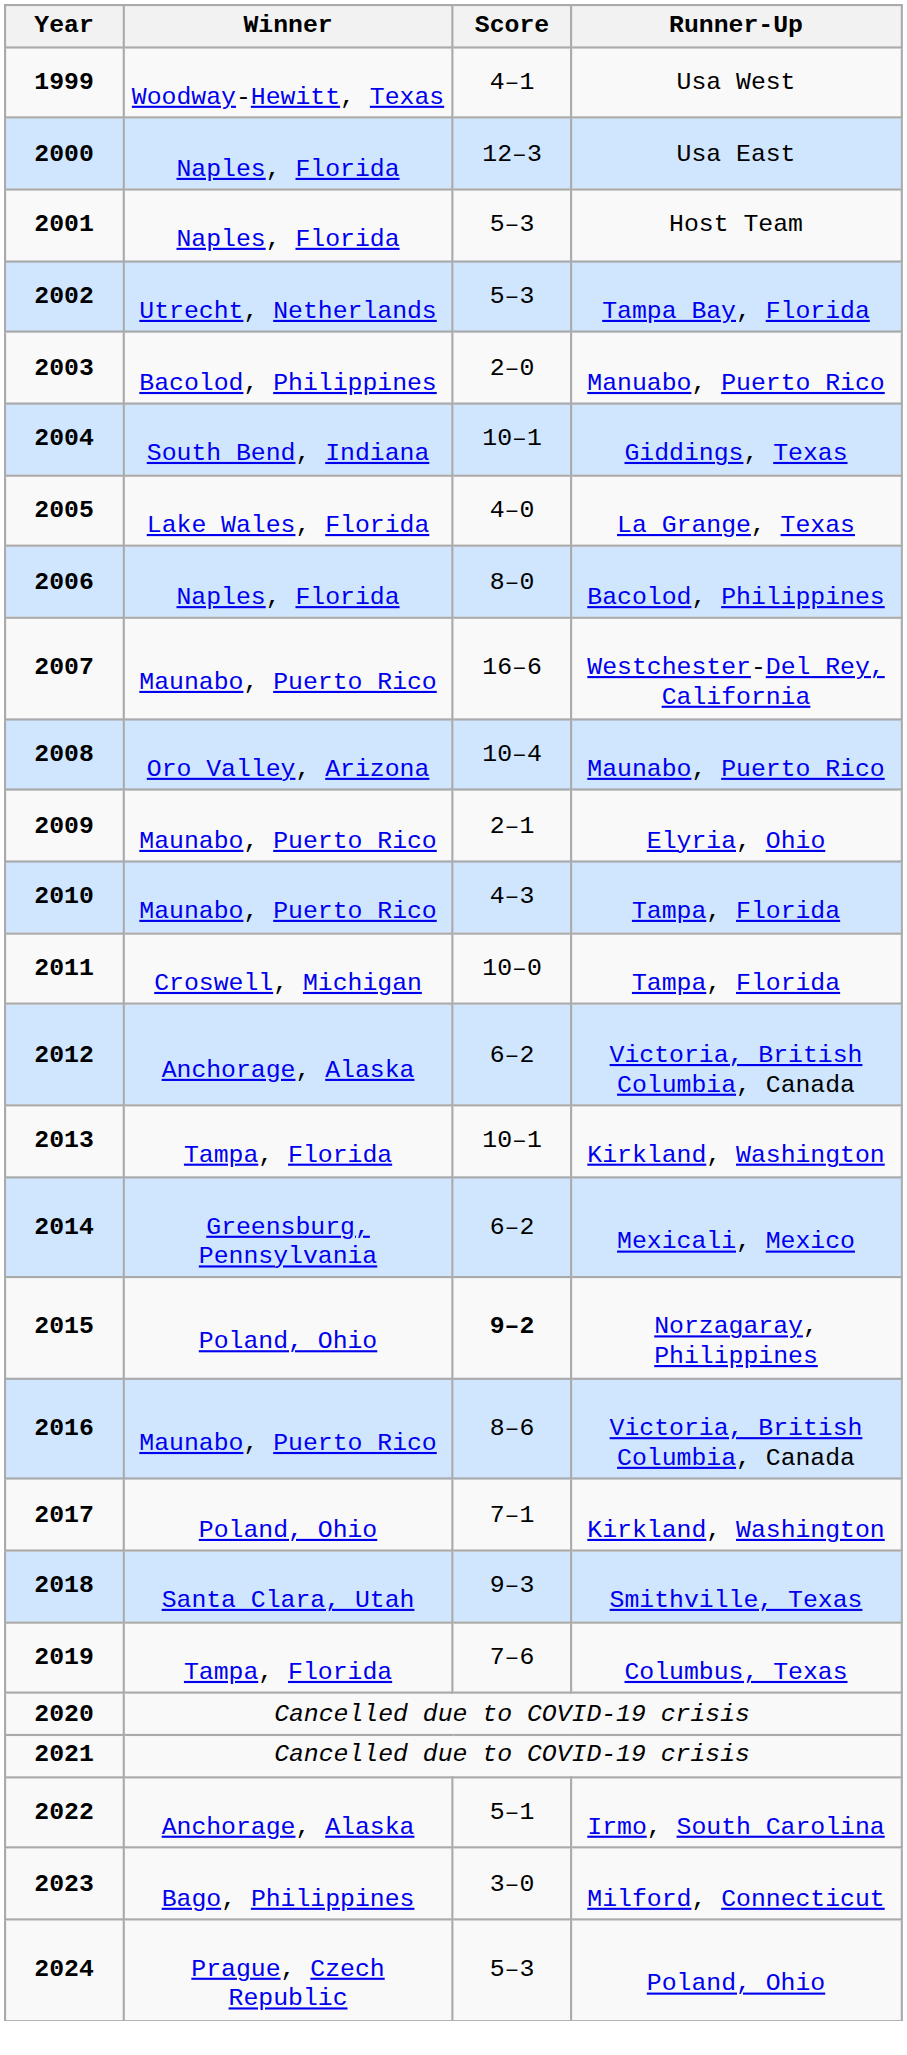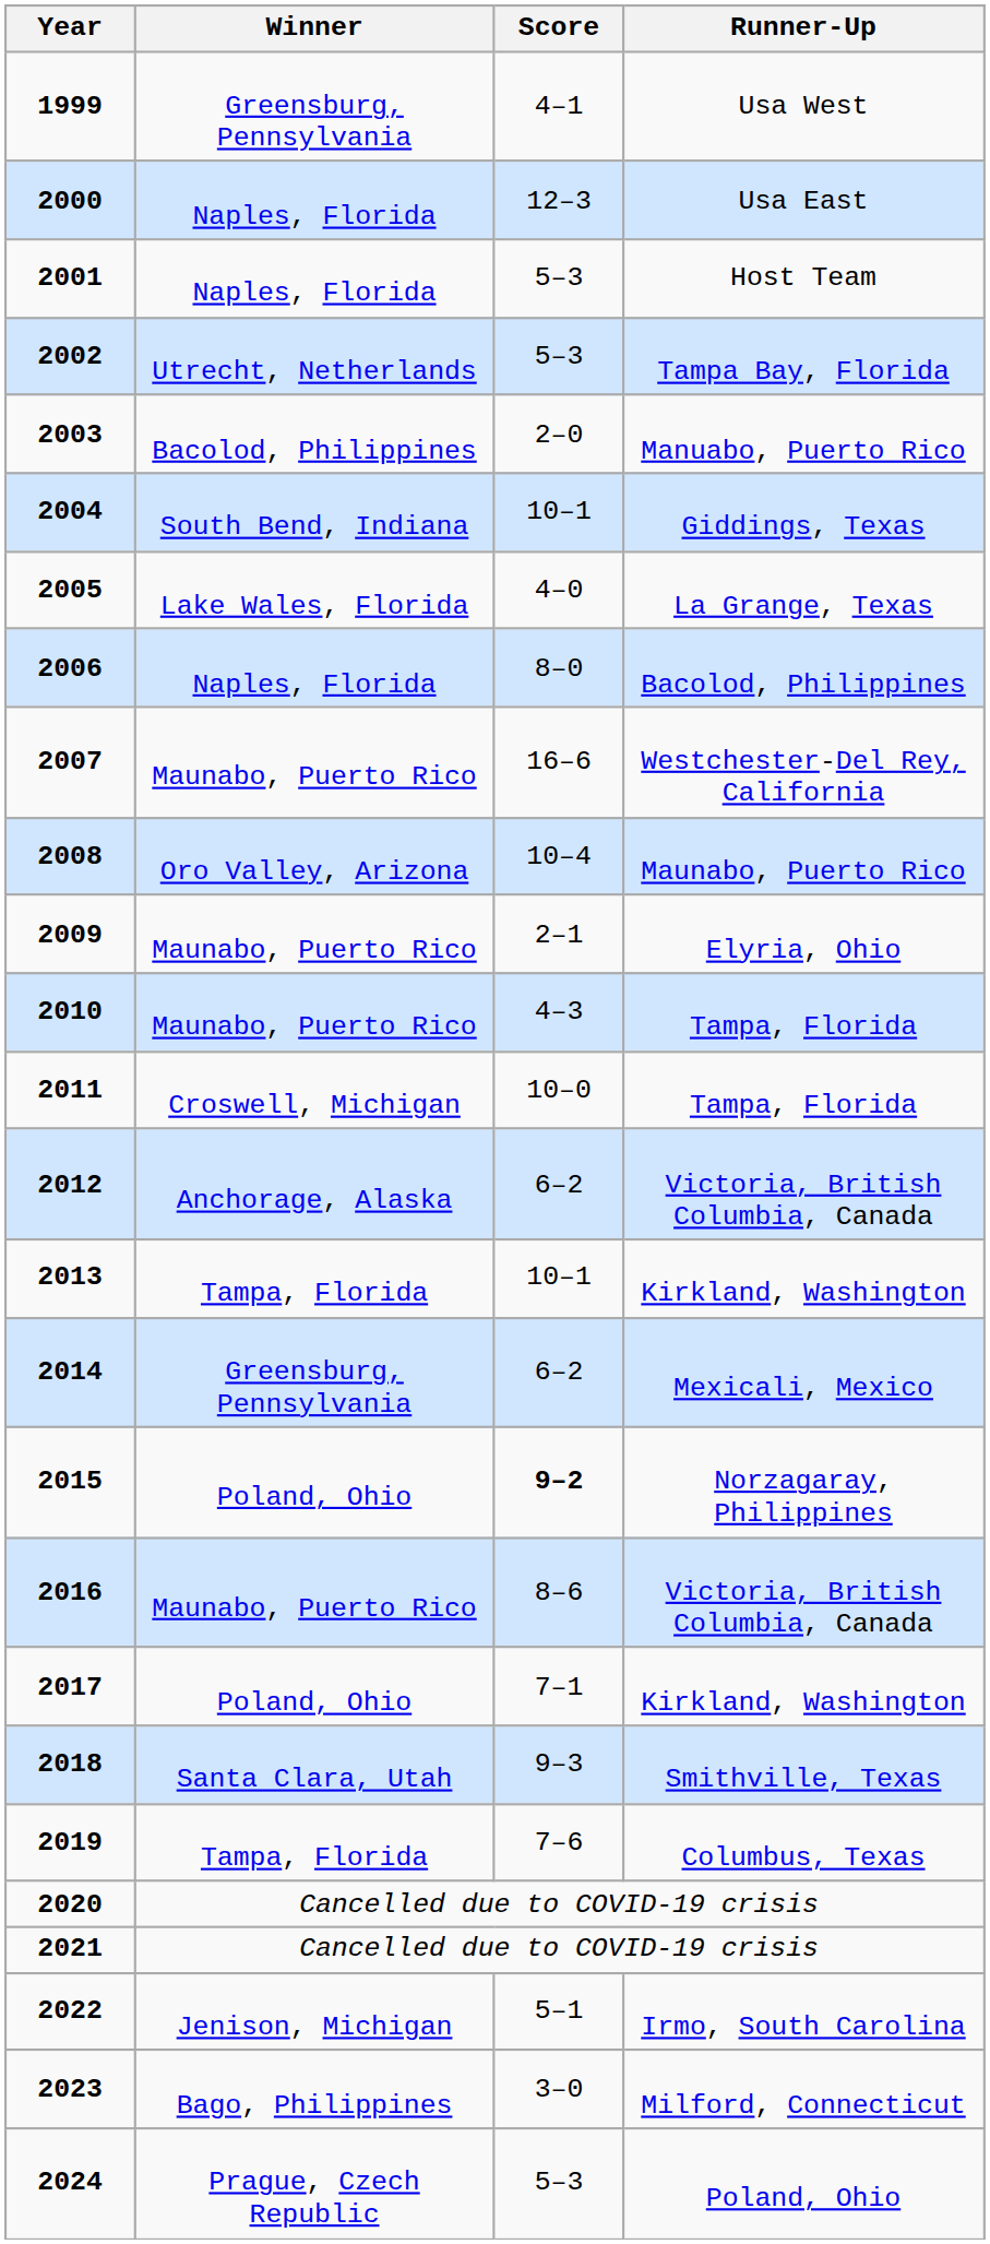1999 | Winner: Woodway-Hewitt, Texas -> Greensburg, Pennsylvania
2022 | Winner: Anchorage, Alaska -> Jenison, Michigan
